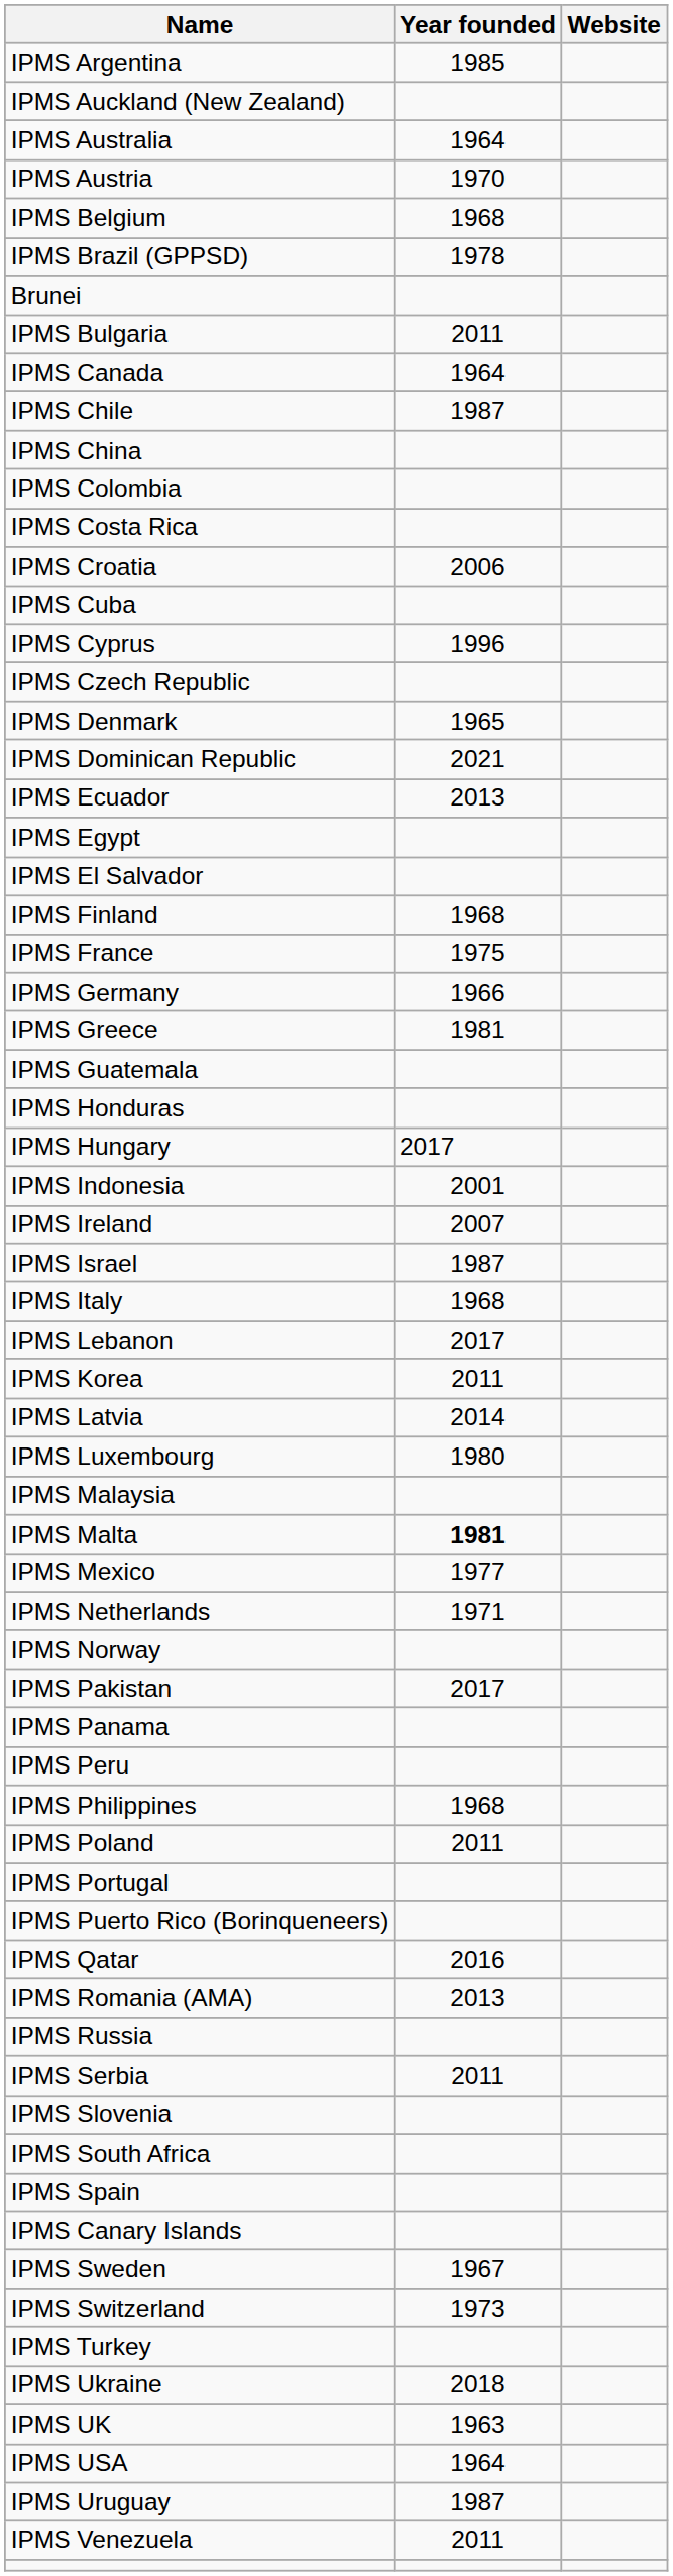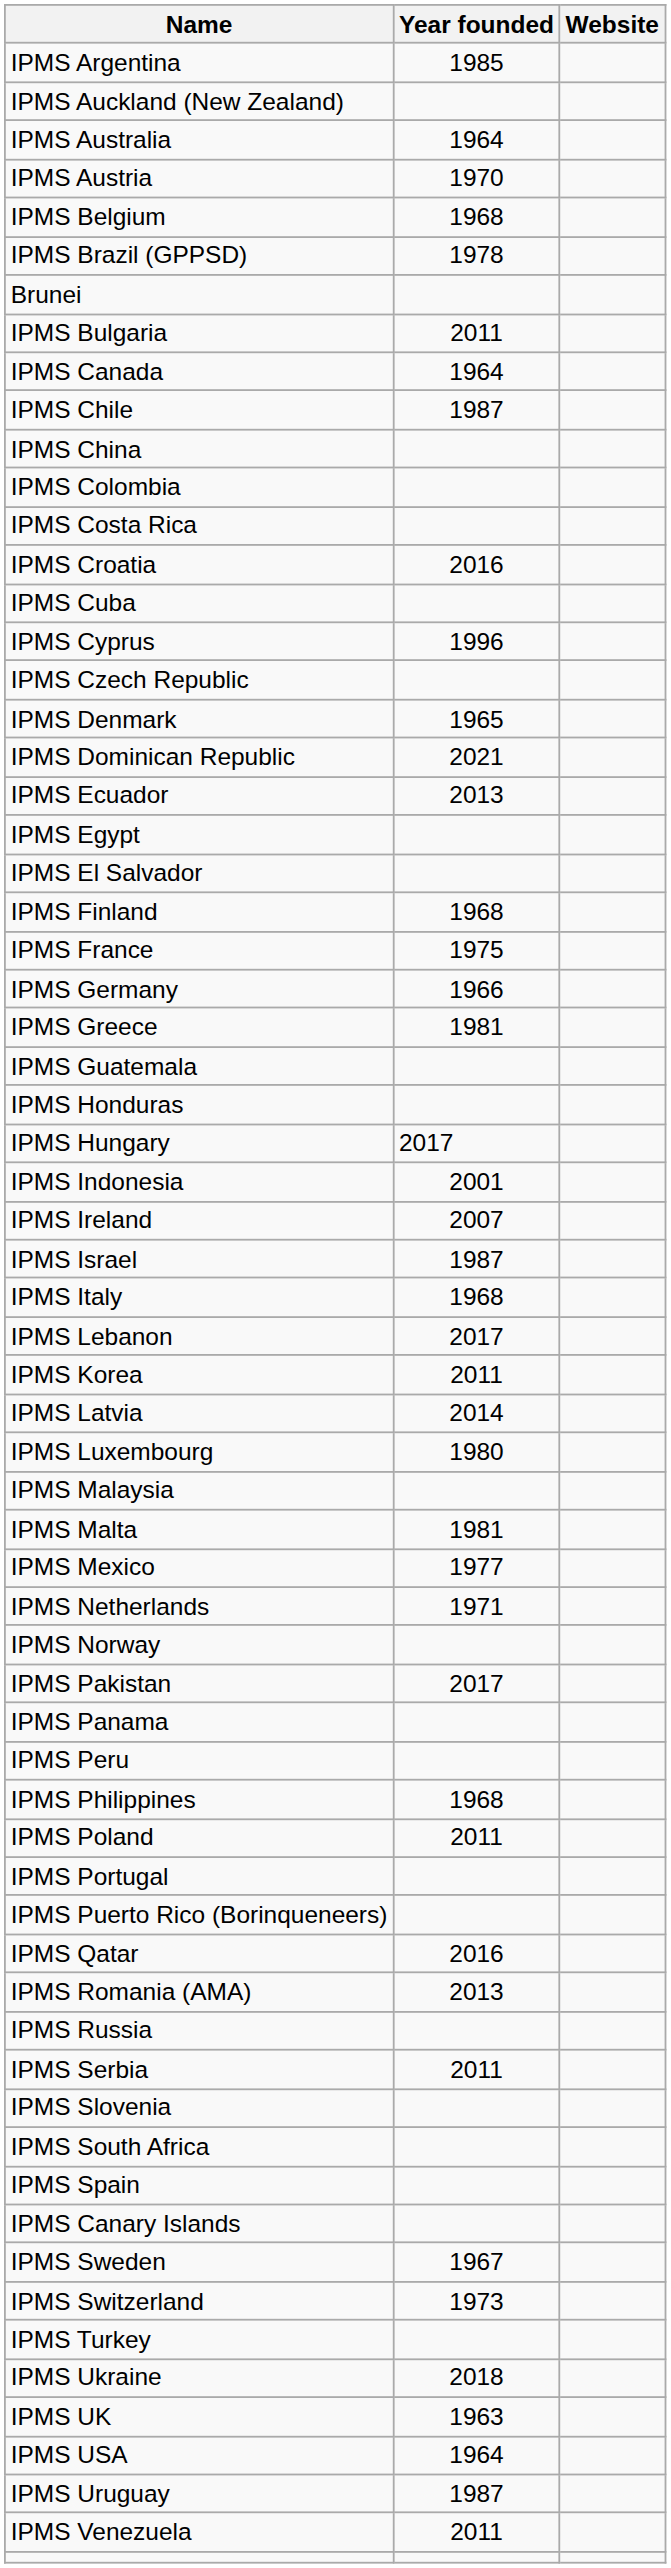IPMS Croatia | Year founded: 2006 -> 2016
IPMS Malta | Year founded: bold -> normal
